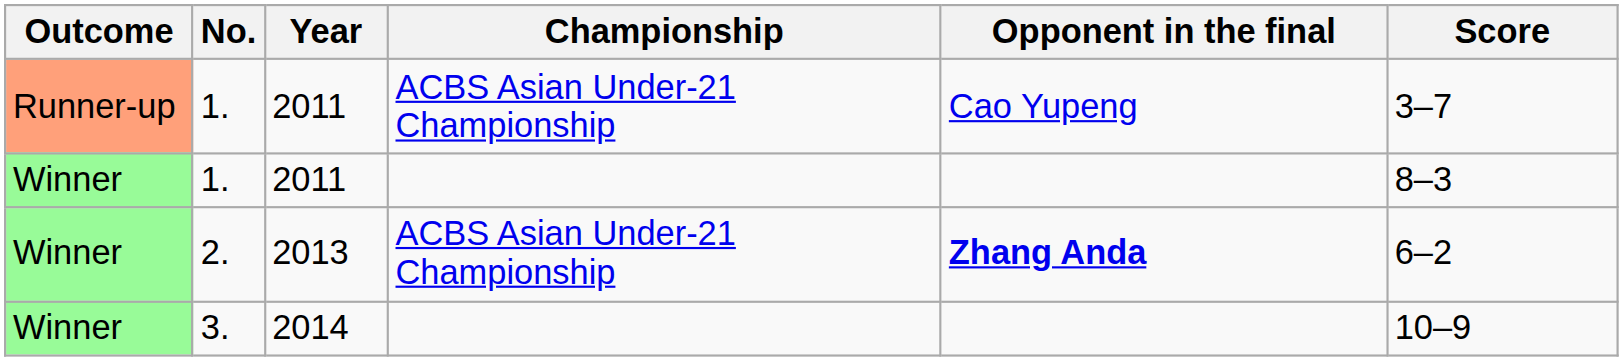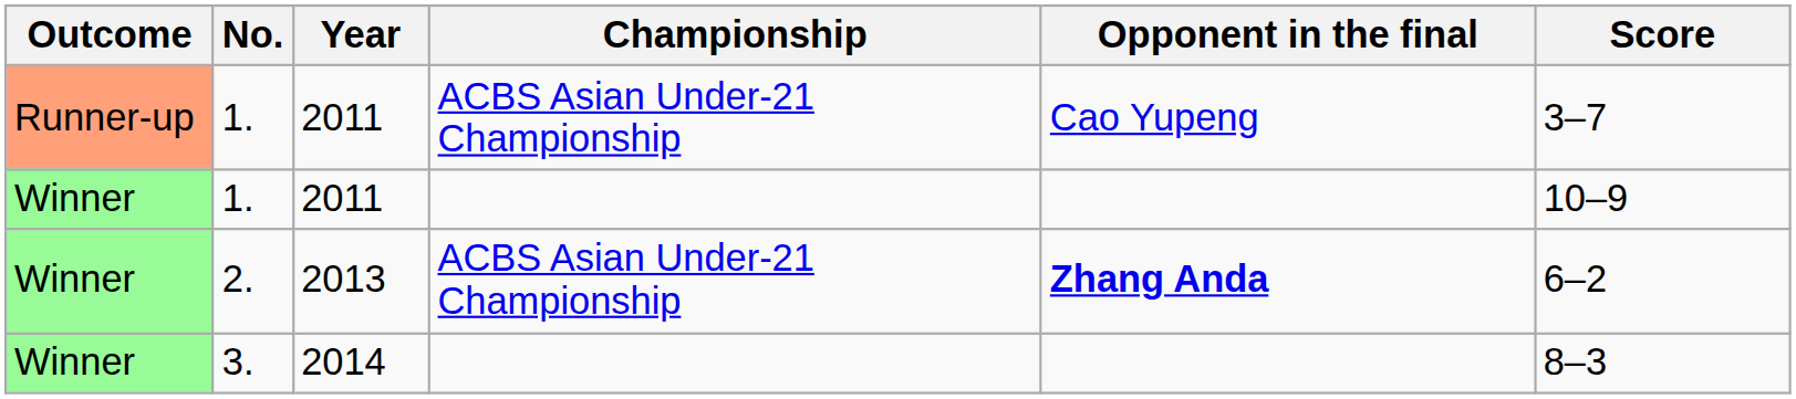Winner / 1. | Score: 8–3 -> 10–9
3. | Score: 10–9 -> 8–3
